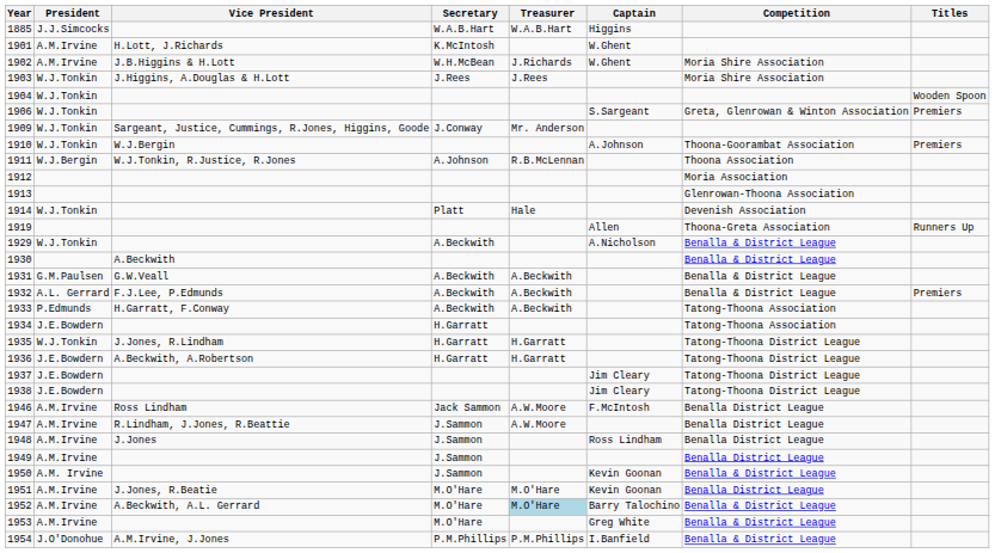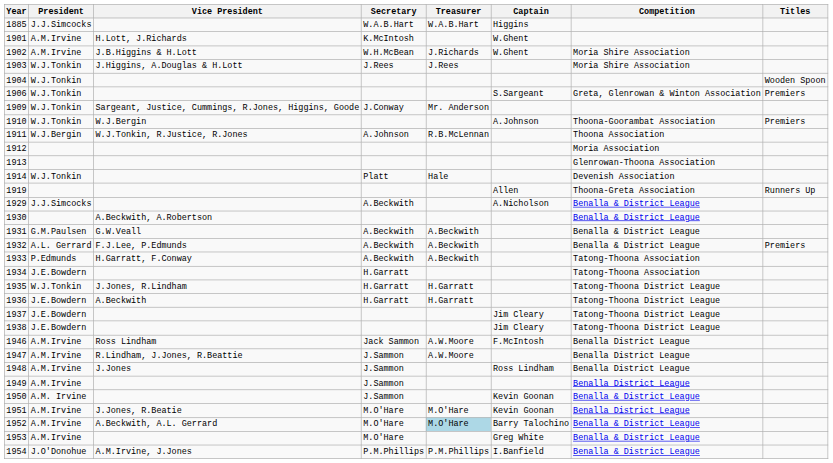1929 | President: W.J.Tonkin -> J.J.Simcocks
1930 | Vice President: A.Beckwith -> A.Beckwith, A.Robertson
1936 | Vice President: A.Beckwith, A.Robertson -> A.Beckwith
